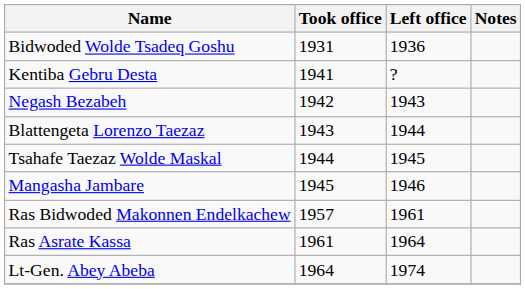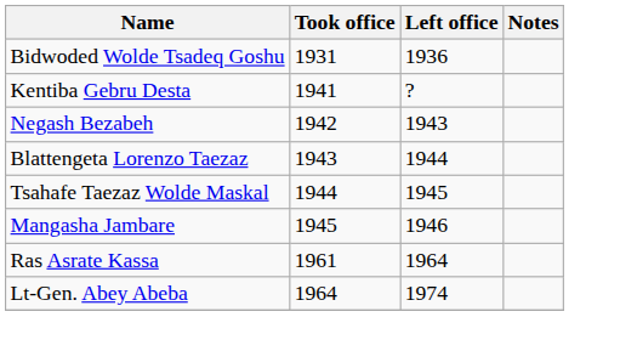- row: Ras Bidwoded Makonnen Endelkachew | 1957 | 1961
